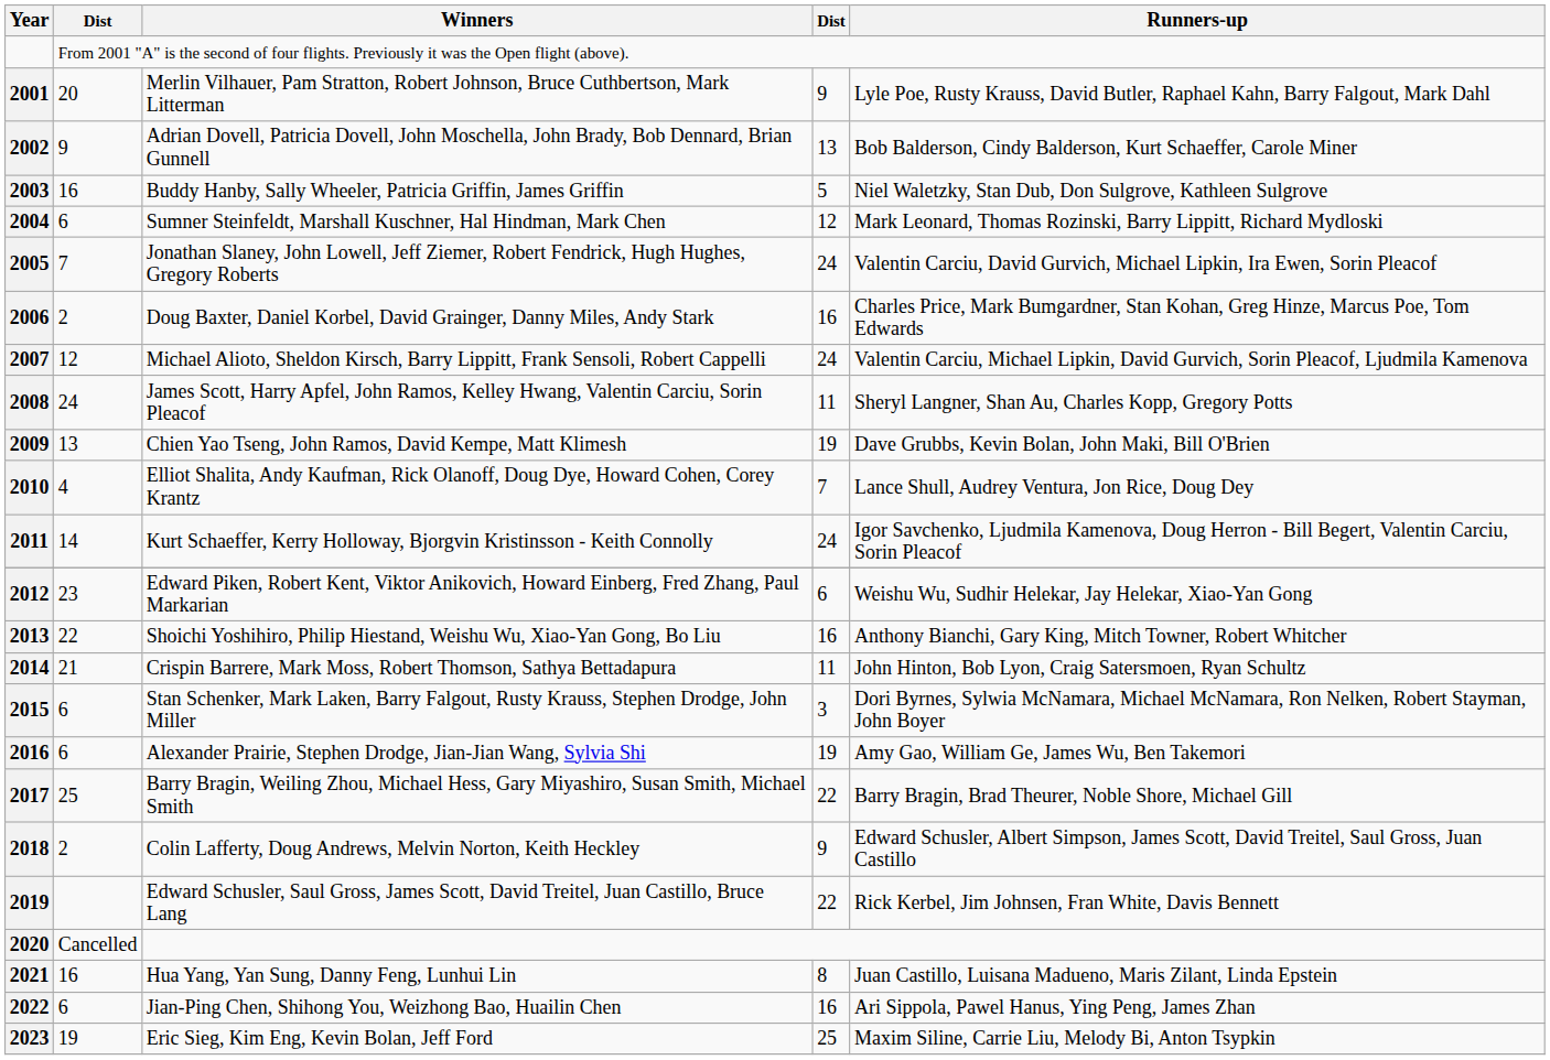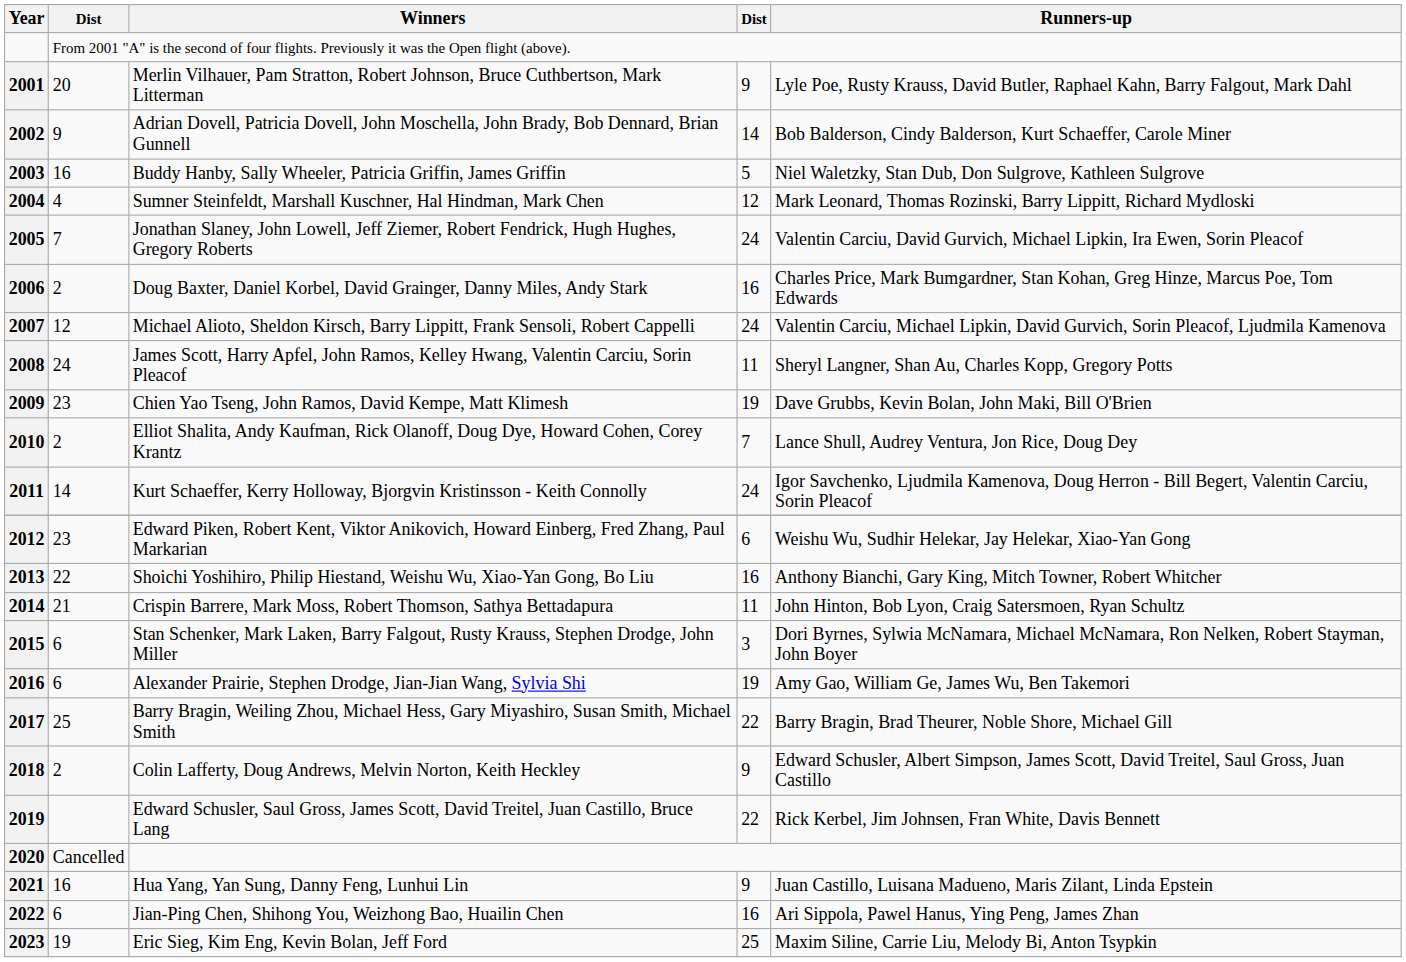2002 | column 4: 13 -> 14
2004 | column 2: 6 -> 4
2009 | column 2: 13 -> 23
2010 | column 2: 4 -> 2
2021 | column 4: 8 -> 9
